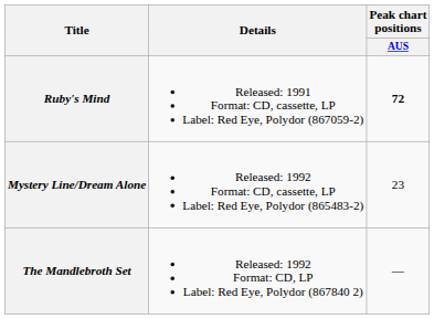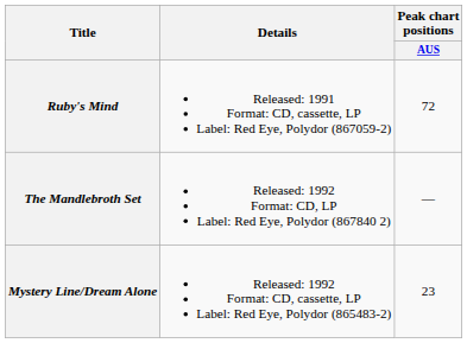Ruby's Mind | Peak chart positions / AUS: bold -> normal
rows swapped: Mystery Line/Dream Alone <-> The Mandlebroth Set
